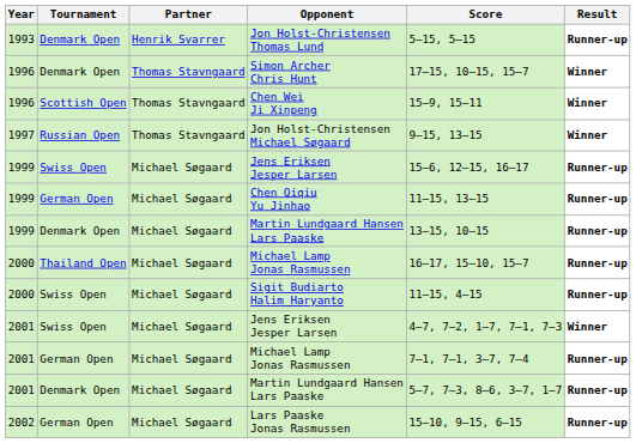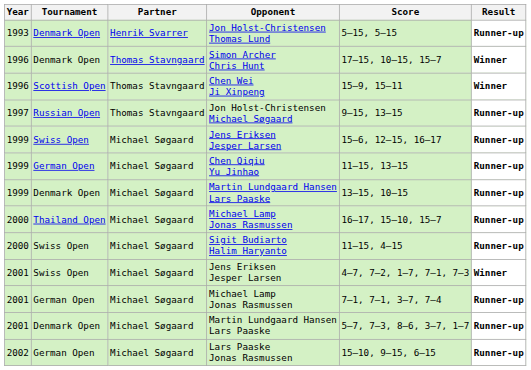Jon Holst-Christensen Michael Søgaard | Result: Winner -> Runner-up
